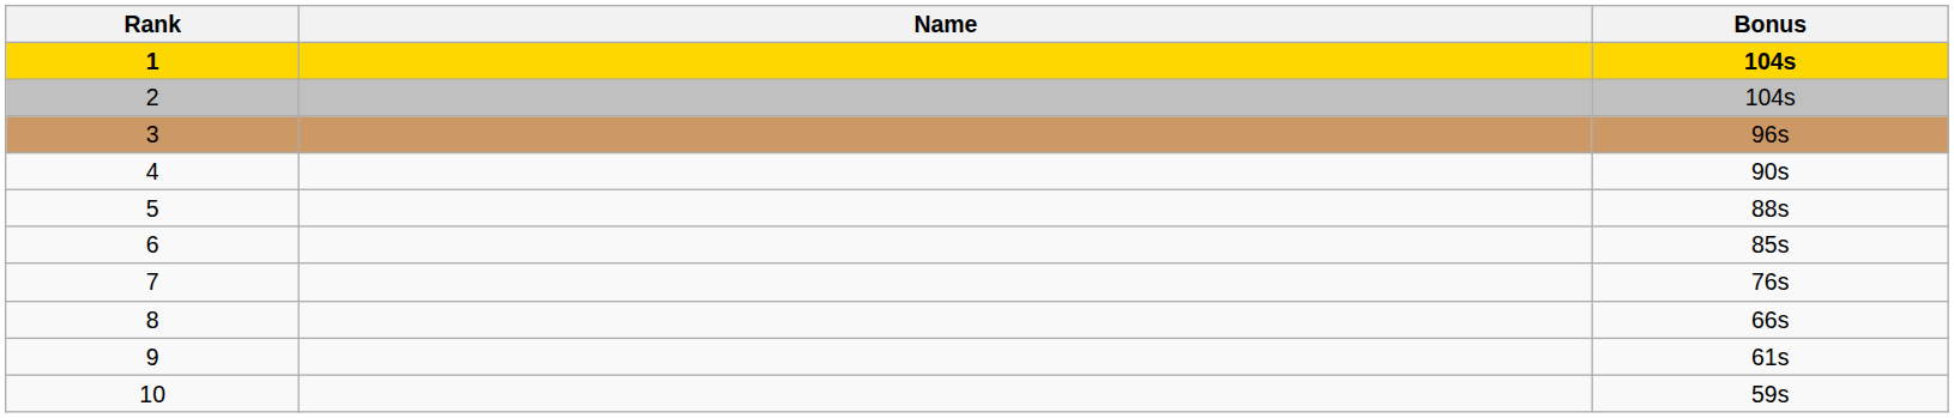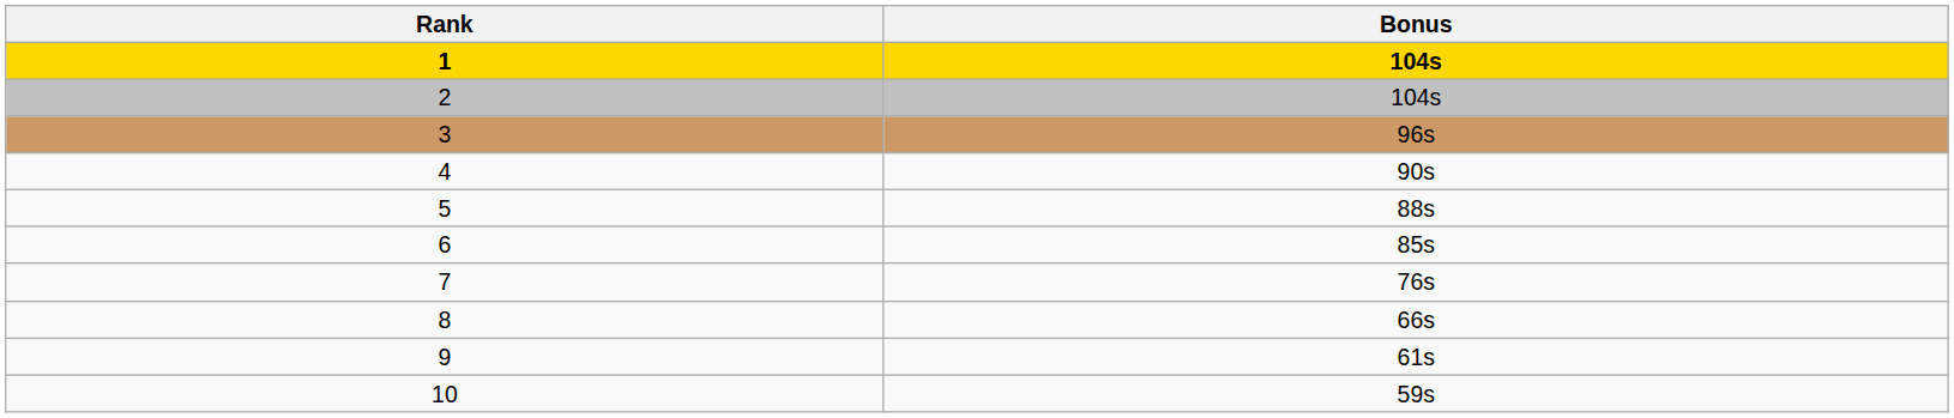- column: Name
